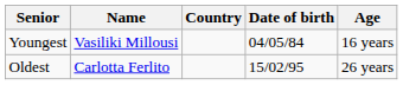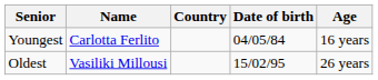Youngest | Name: Vasiliki Millousi -> Carlotta Ferlito
Oldest | Name: Carlotta Ferlito -> Vasiliki Millousi
